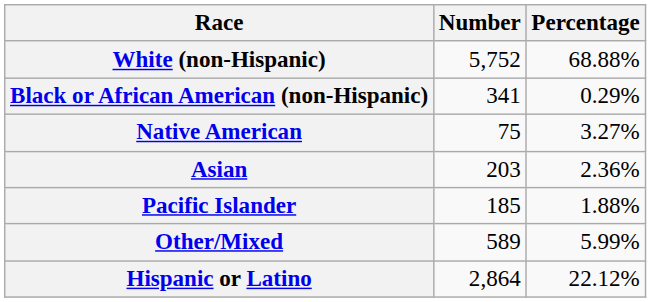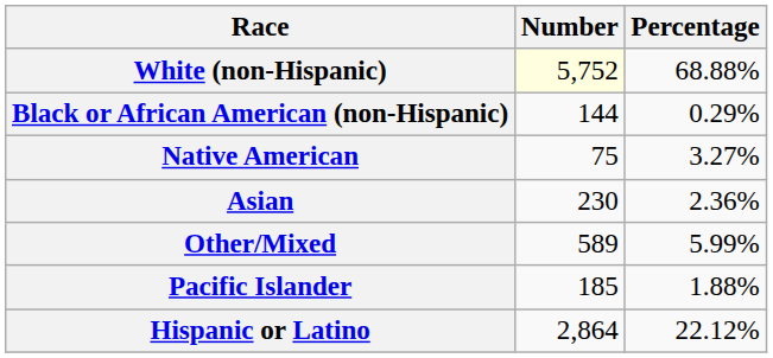White (non-Hispanic) | Number: no background -> lightyellow background
Black or African American (non-Hispanic) | Number: 341 -> 144
Asian | Number: 203 -> 230
rows swapped: Pacific Islander <-> Other/Mixed
